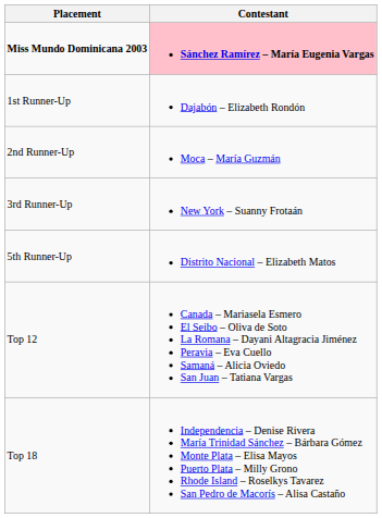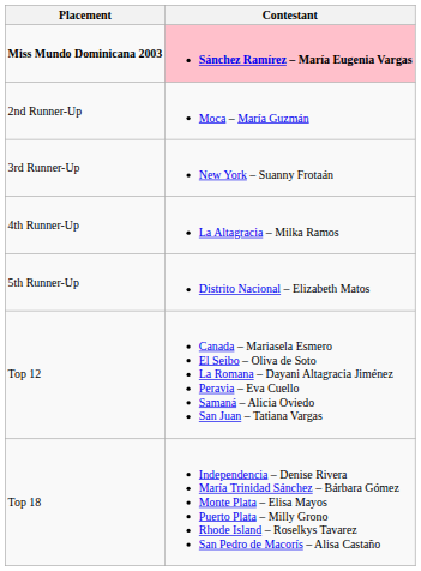- row: 1st Runner-Up | Dajabón – Elizabeth Rondón
+ row: 4th Runner-Up | La Altagracia – Milka Ramos
